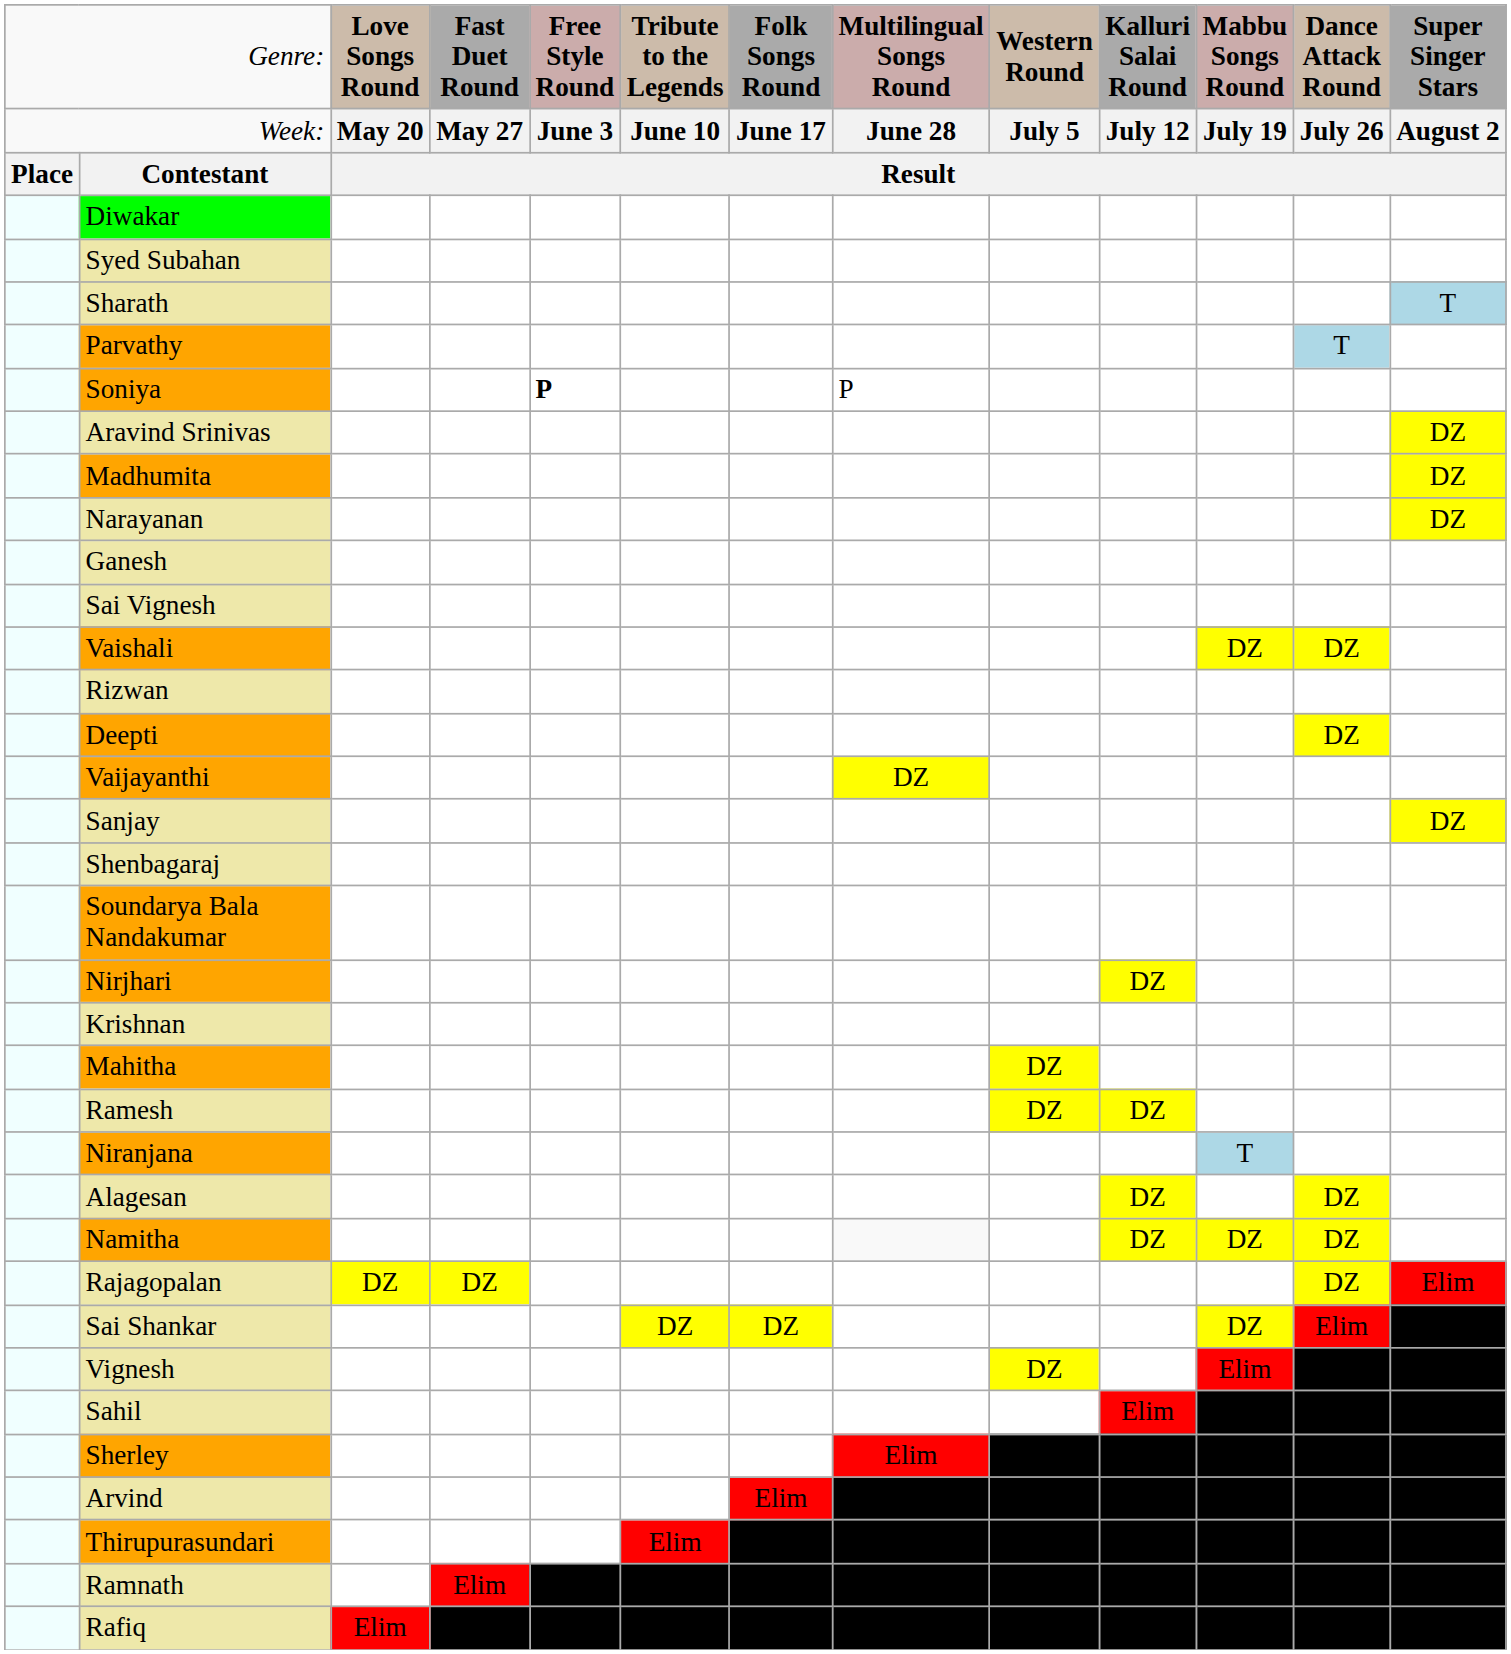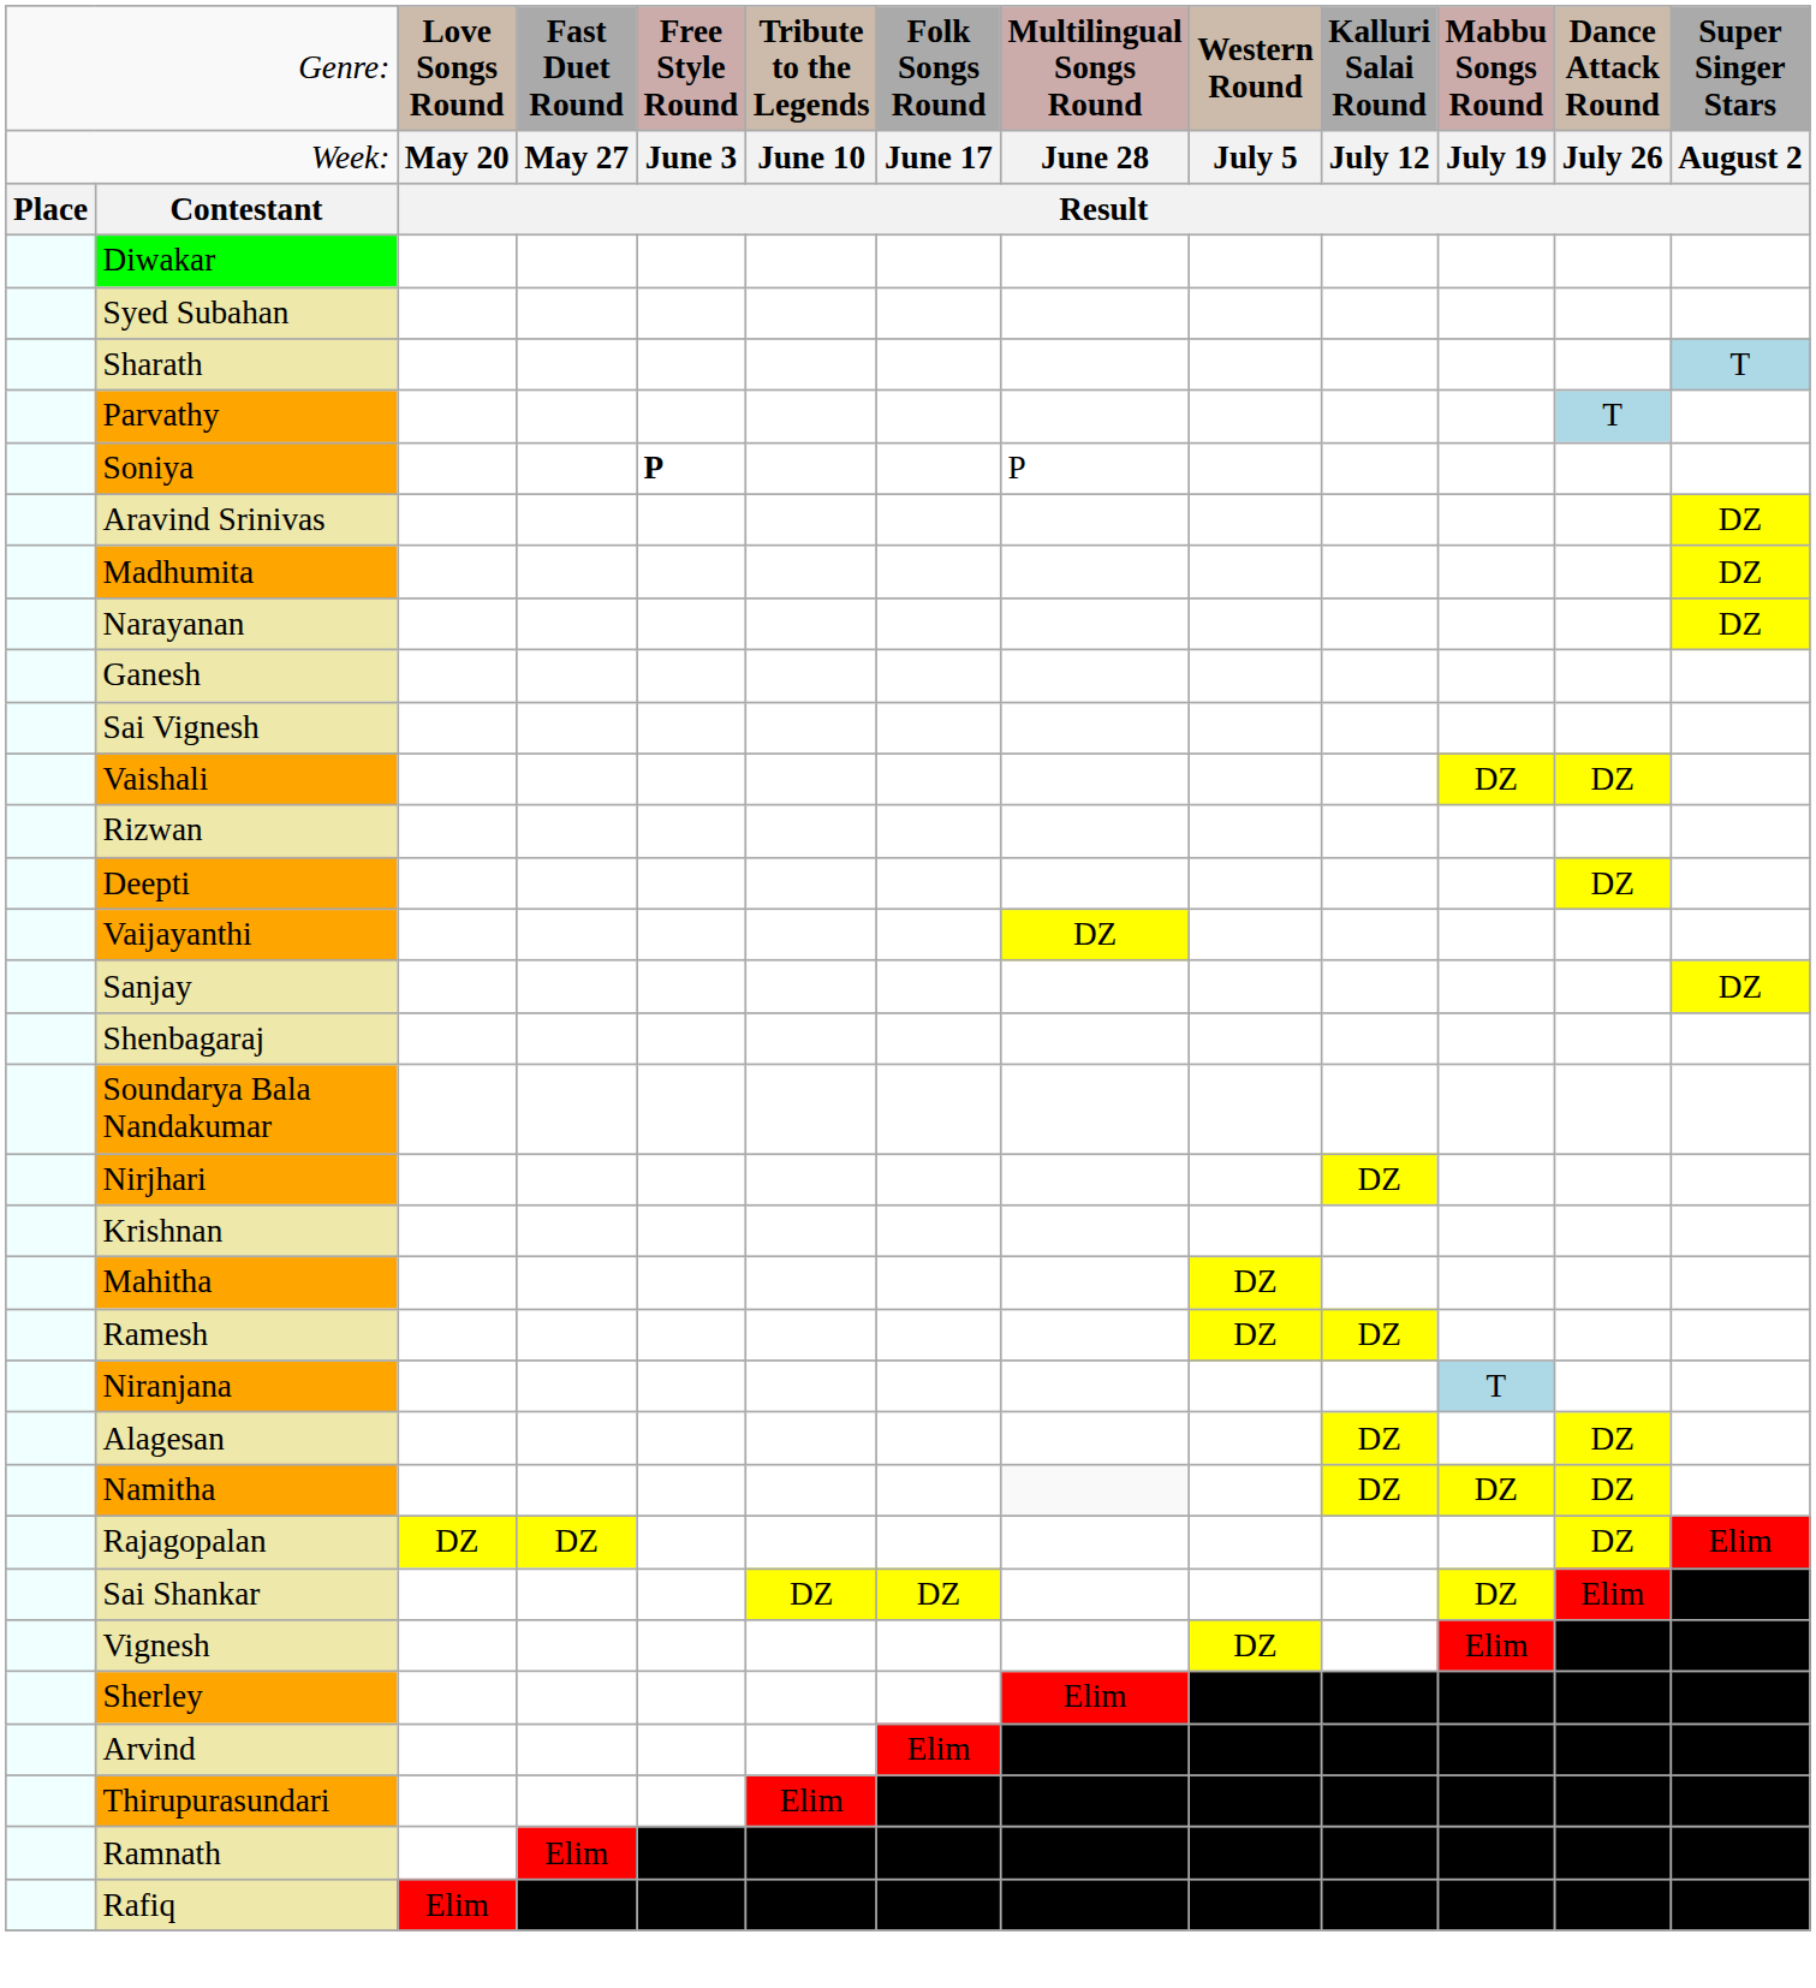- row: Sahil | Elim
